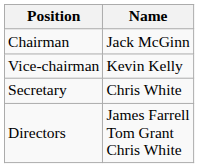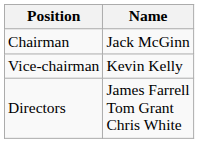- row: Secretary | Chris White
